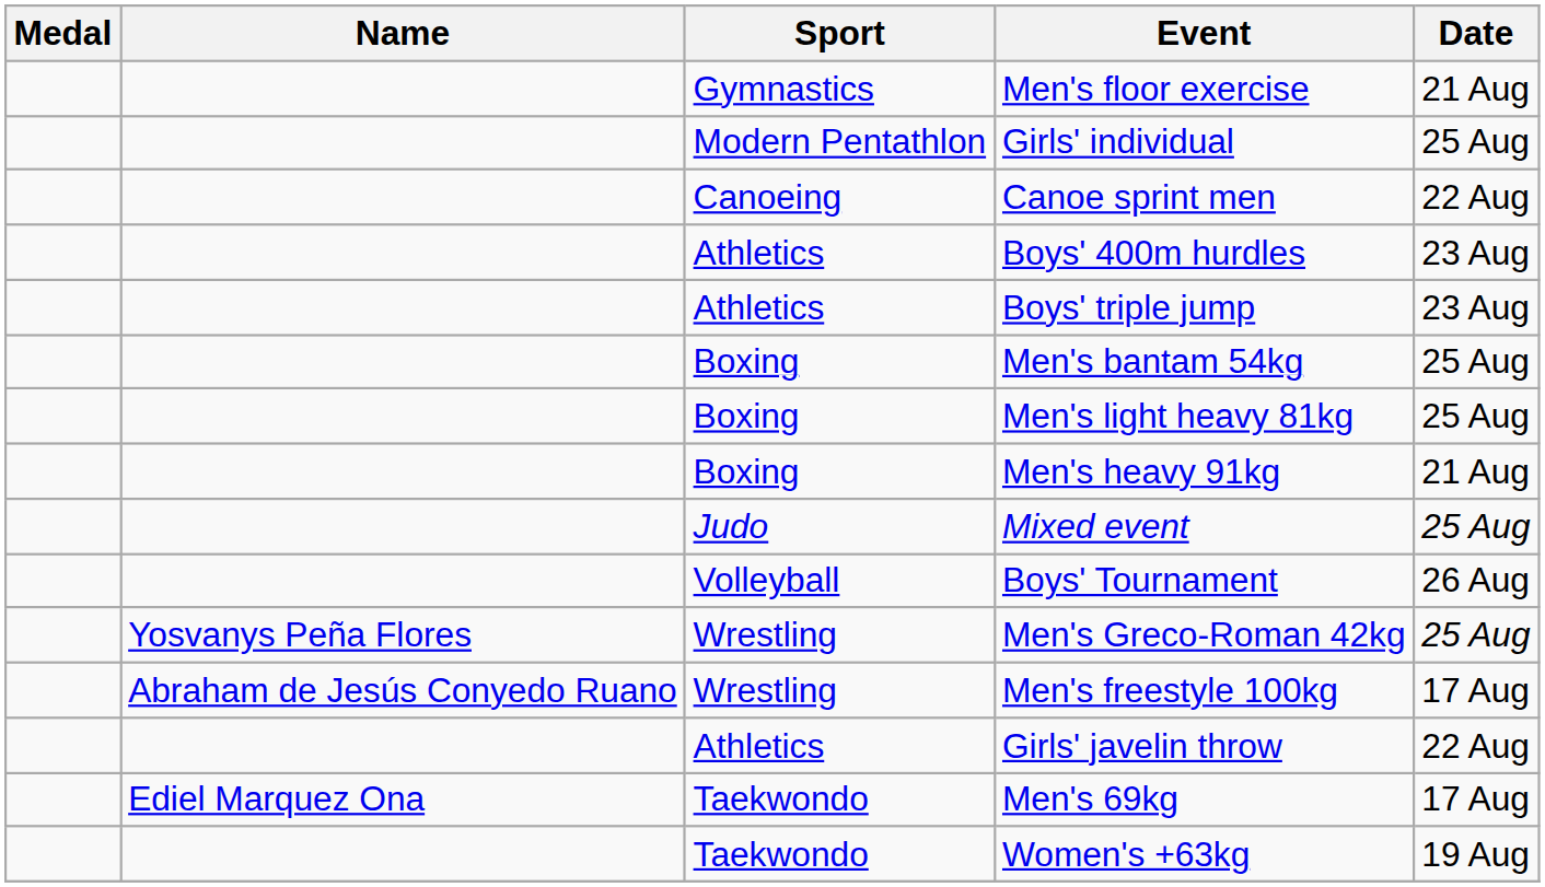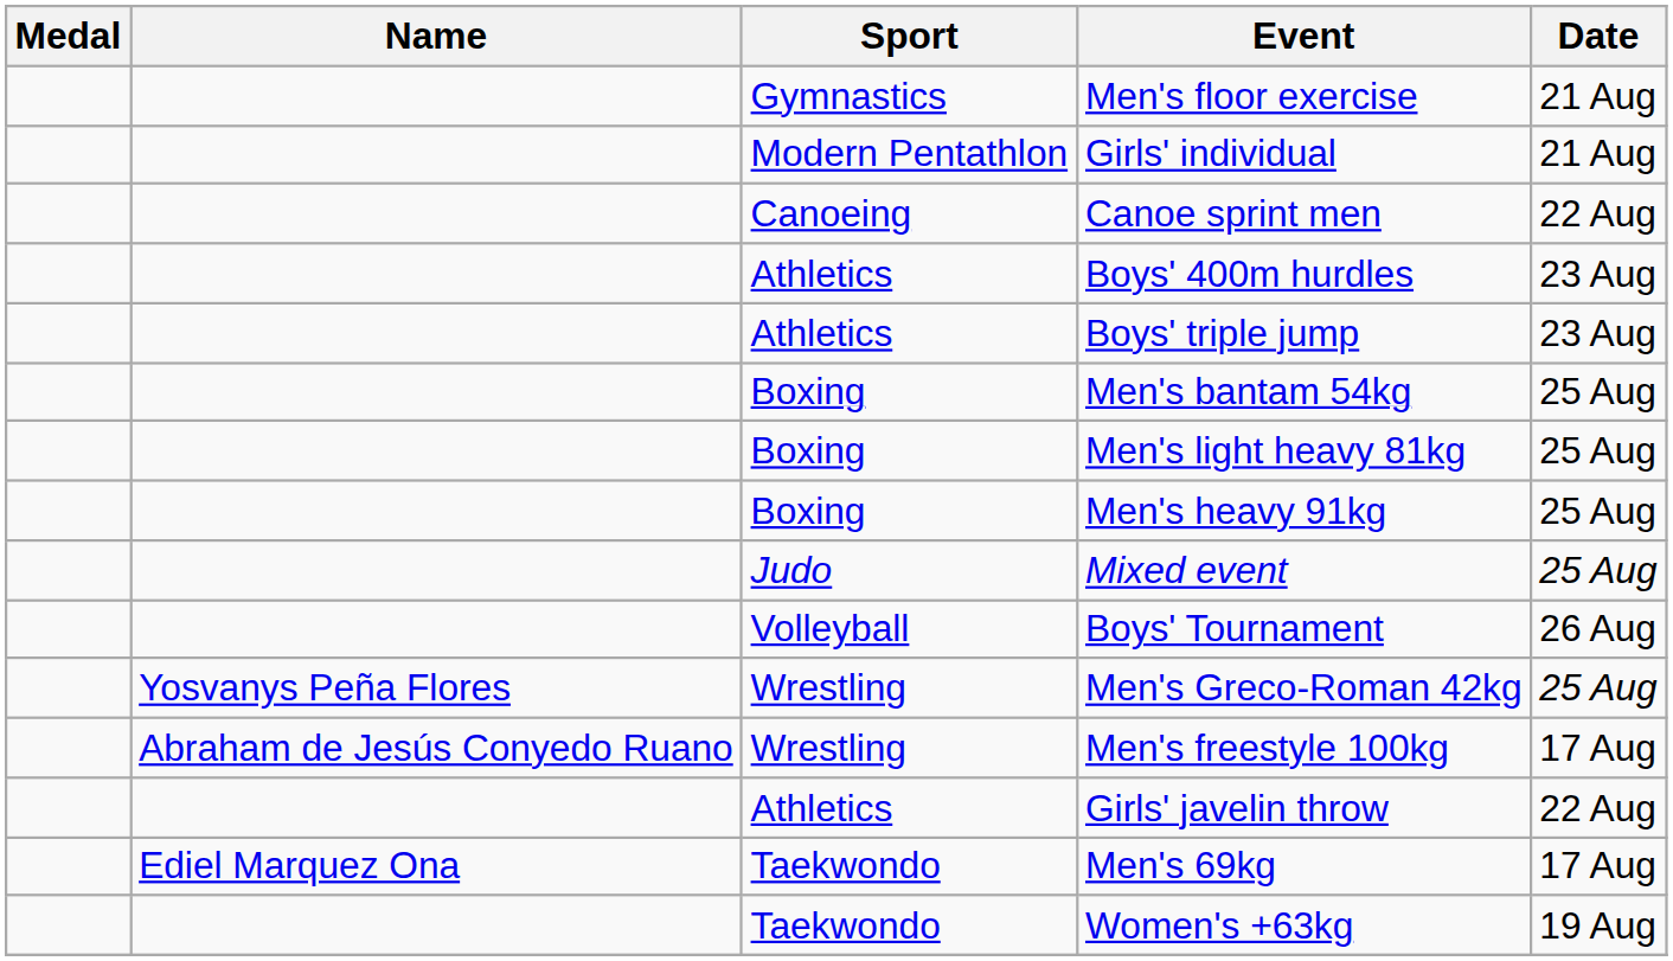Girls' individual | Date: 25 Aug -> 21 Aug
Men's heavy 91kg | Date: 21 Aug -> 25 Aug
